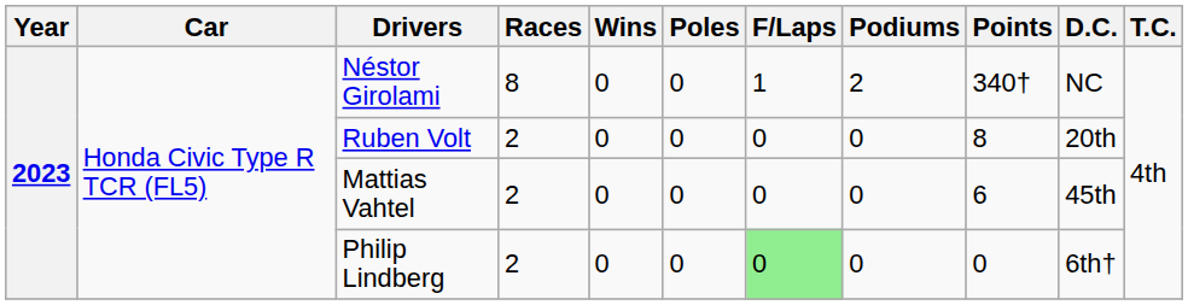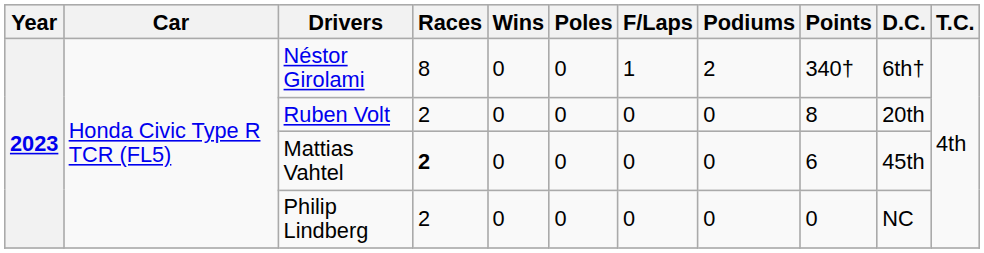Néstor Girolami | D.C.: NC -> 6th†
Mattias Vahtel | Races: normal -> bold
Philip Lindberg | F/Laps: lightgreen background -> no background
Philip Lindberg | D.C.: 6th† -> NC
